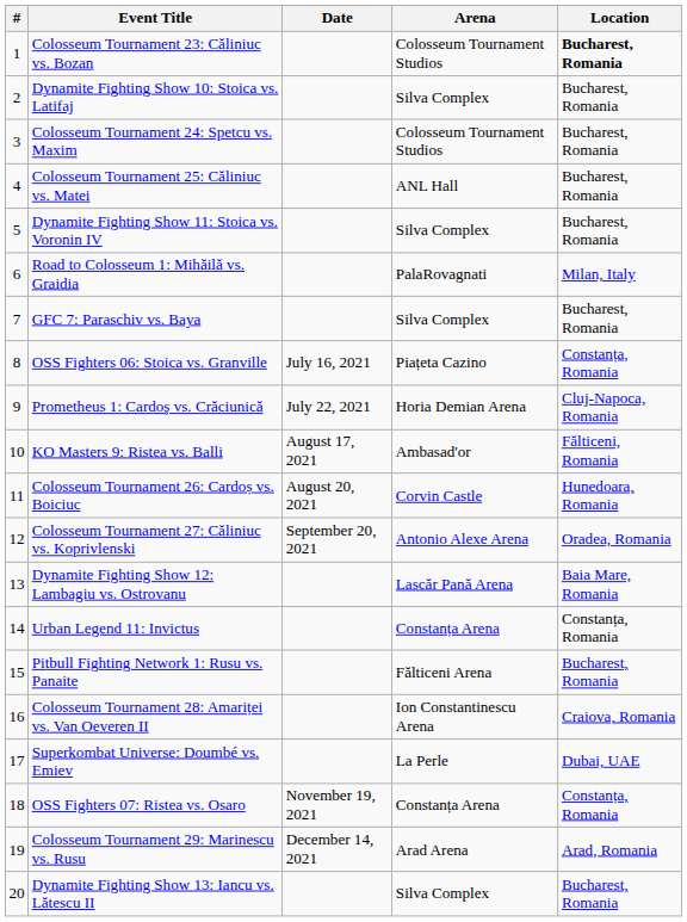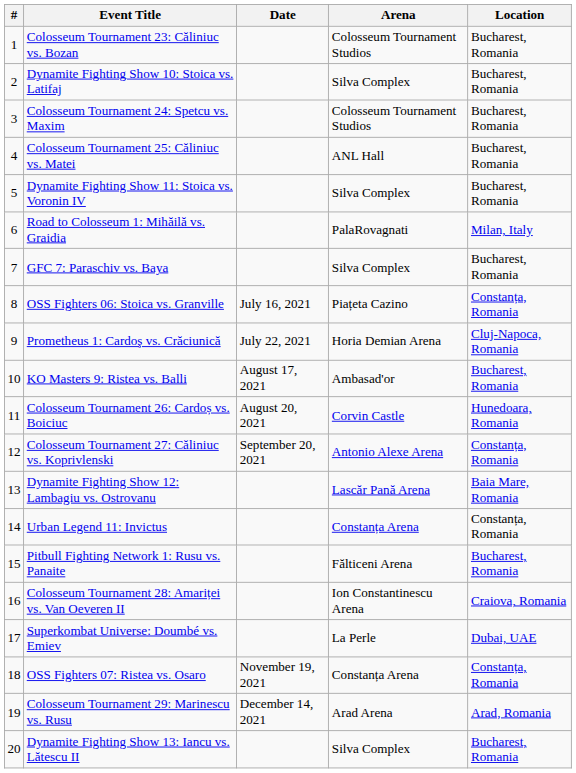Colosseum Tournament 23: Căliniuc vs. Bozan | Location: bold -> normal
KO Masters 9: Ristea vs. Balli | Location: Fălticeni, Romania -> Bucharest, Romania
Colosseum Tournament 27: Căliniuc vs. Koprivlenski | Location: Oradea, Romania -> Constanța, Romania
